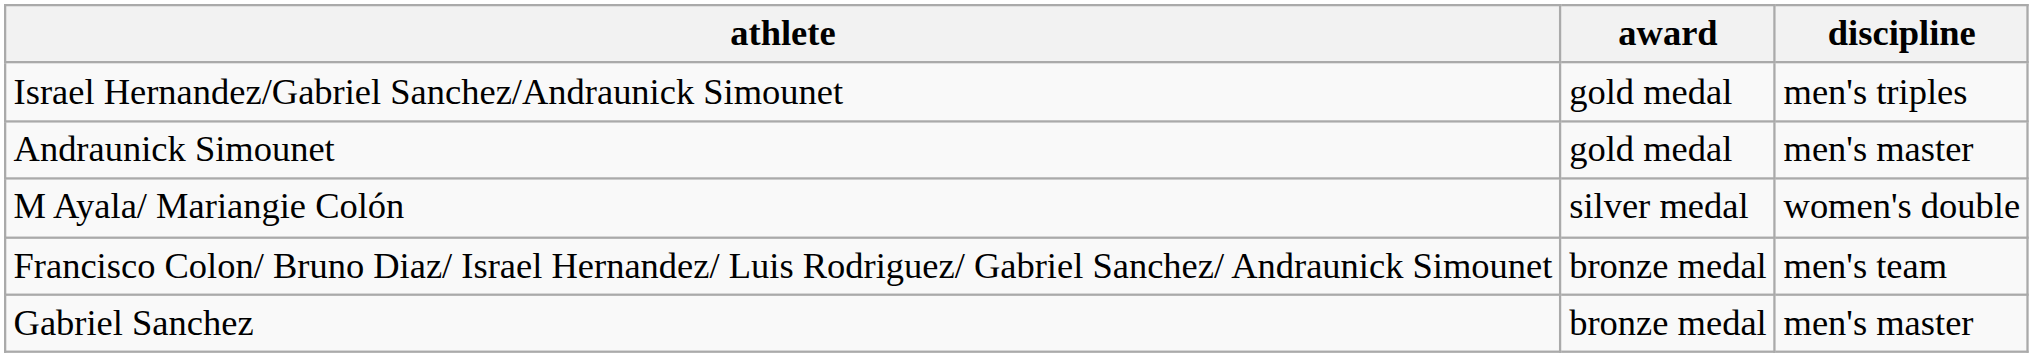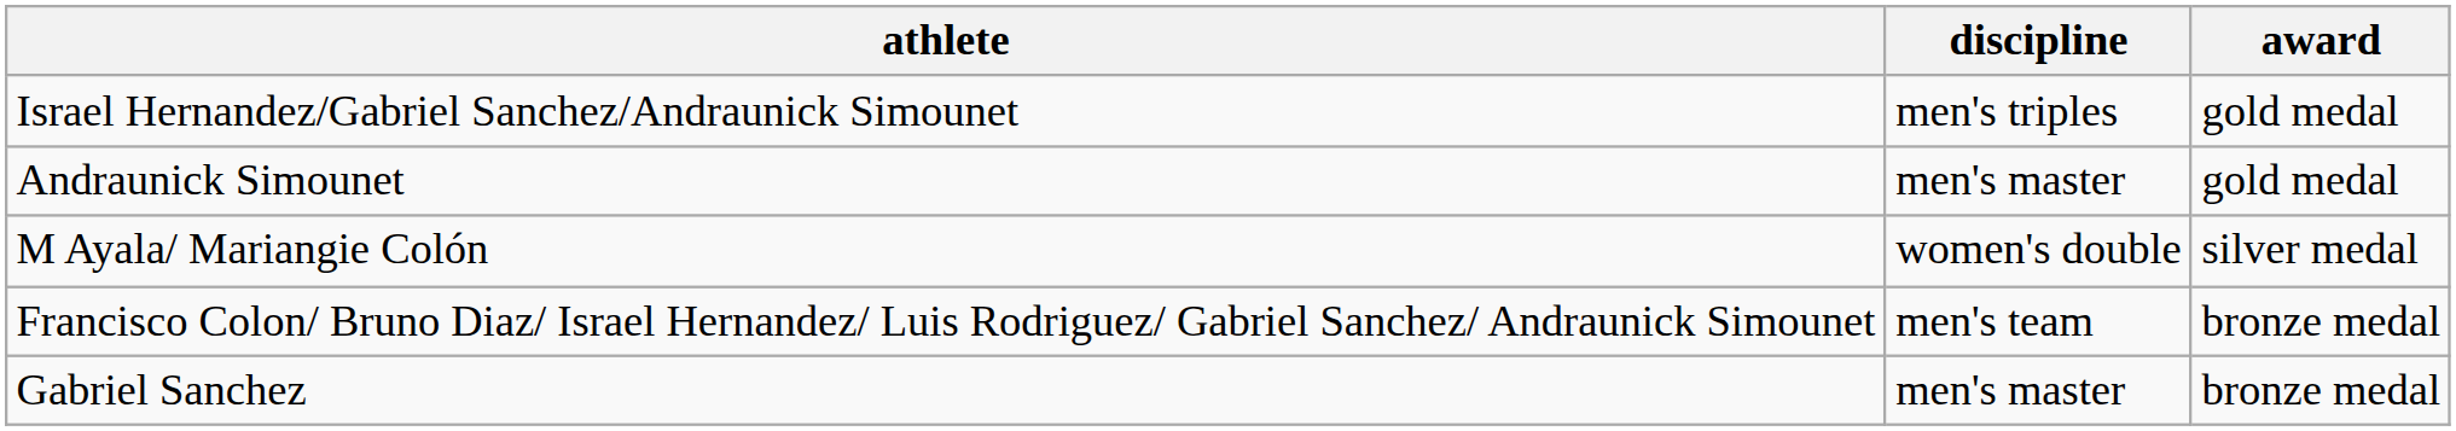columns swapped: discipline <-> award
